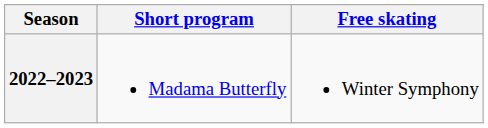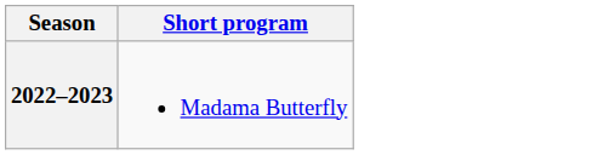- column: Free skating | Winter Symphony
